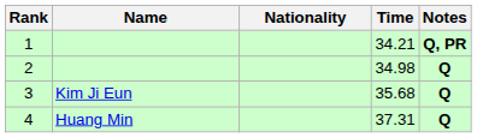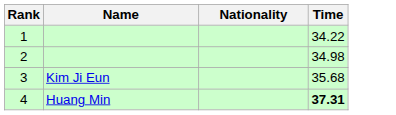- column: Notes | Q, PR | Q | Q | Q
1 | Time: 34.21 -> 34.22
4 | Time: normal -> bold
